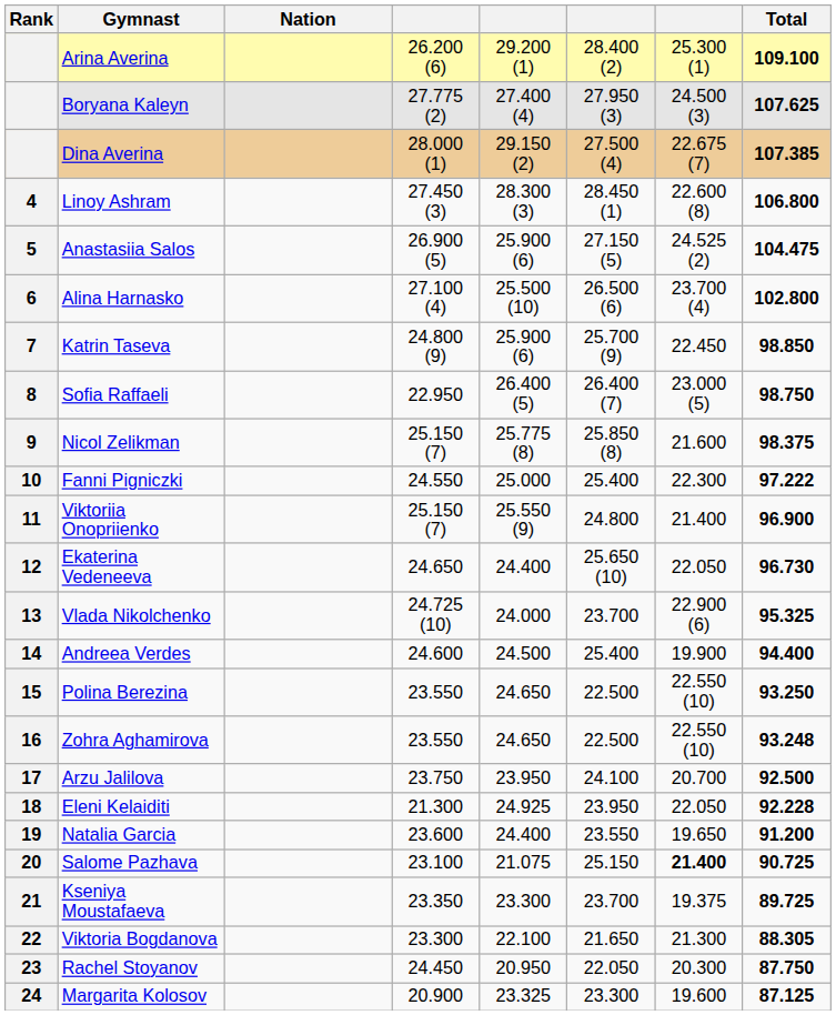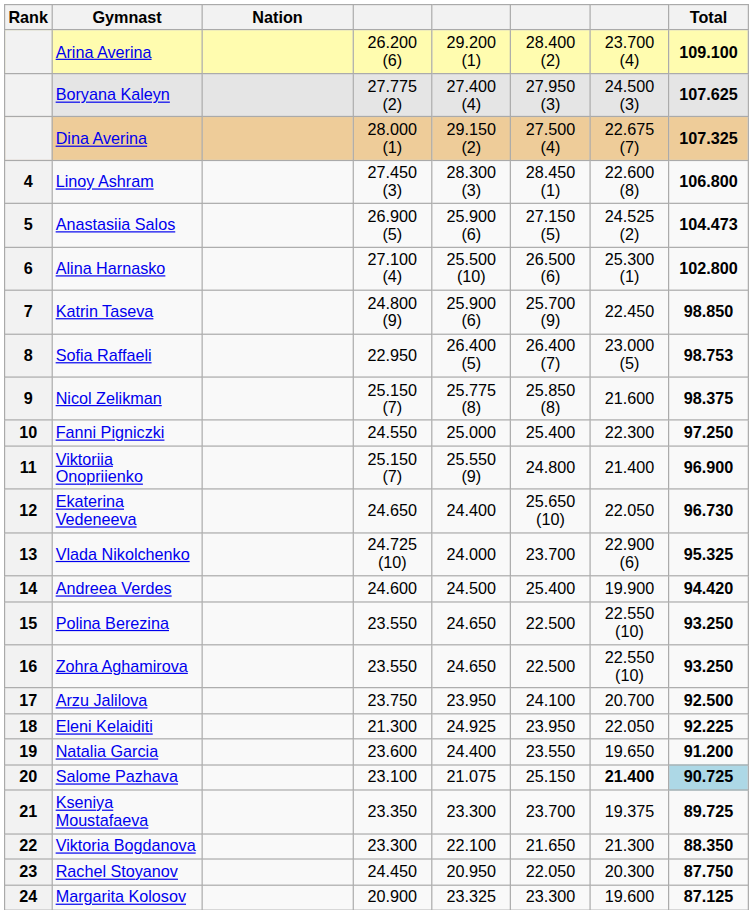Arina Averina | column 7: 25.300 (1) -> 23.700 (4)
Dina Averina | Total: 107.385 -> 107.325
Anastasiia Salos | Total: 104.475 -> 104.473
Alina Harnasko | column 7: 23.700 (4) -> 25.300 (1)
Sofia Raffaeli | Total: 98.750 -> 98.753
Fanni Pigniczki | Total: 97.222 -> 97.250
Andreea Verdes | Total: 94.400 -> 94.420
Zohra Aghamirova | Total: 93.248 -> 93.250
Eleni Kelaiditi | Total: 92.228 -> 92.225
Salome Pazhava | Total: no background -> lightblue background
Viktoria Bogdanova | Total: 88.305 -> 88.350
